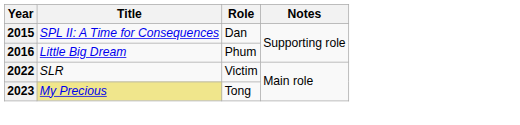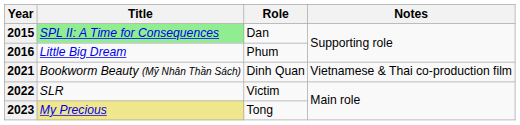2015 | Title: no background -> lightgreen background
+ row: 2021 | Bookworm Beauty (Mỹ Nhân Thần Sách) | Dinh Quan | Vietnamese & Thai co-production film
